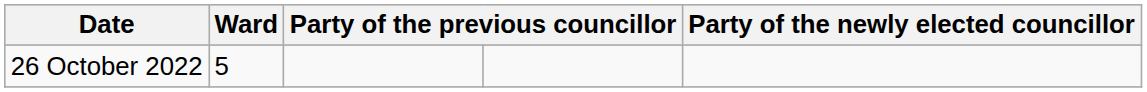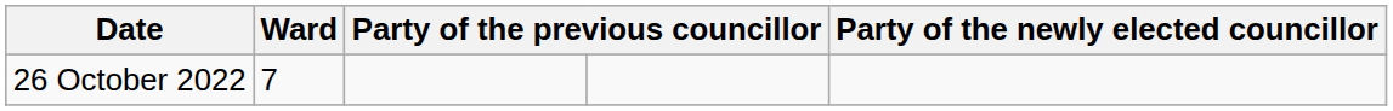26 October 2022 | Ward: 5 -> 7
